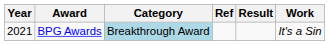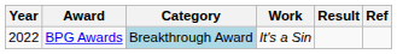columns swapped: Work <-> Ref
BPG Awards | Year: 2021 -> 2022
